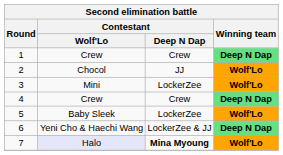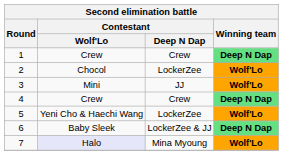2 | Contestant / Deep N Dap: JJ -> LockerZee
3 | Contestant / Deep N Dap: LockerZee -> JJ
5 | Contestant / Wolf'Lo: Baby Sleek -> Yeni Cho & Haechi Wang
6 | Contestant / Wolf'Lo: Yeni Cho & Haechi Wang -> Baby Sleek
7 | Contestant / Deep N Dap: bold -> normal
